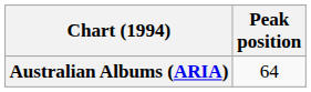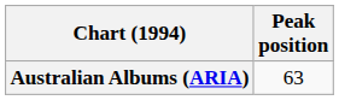Australian Albums (ARIA) | Peak position: 64 -> 63
